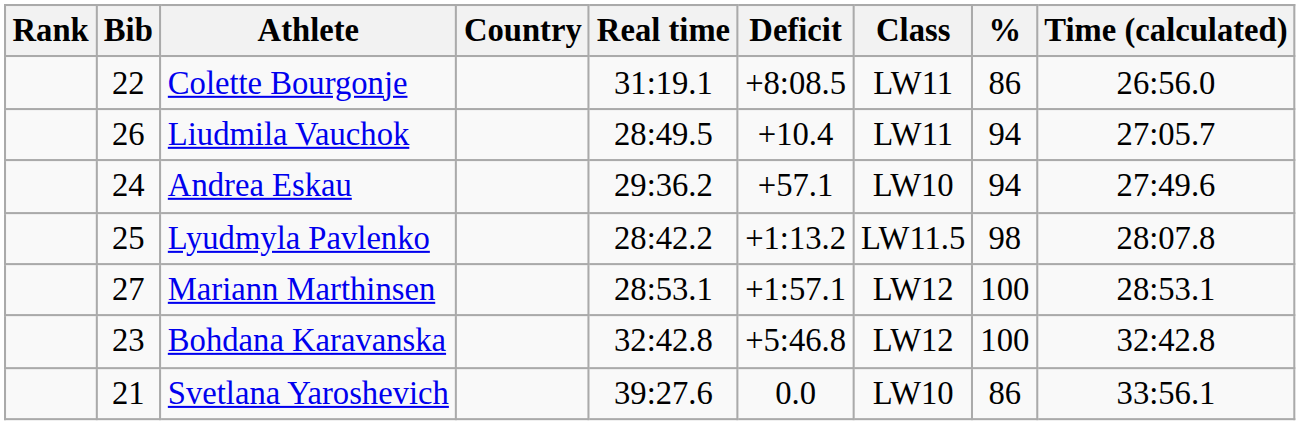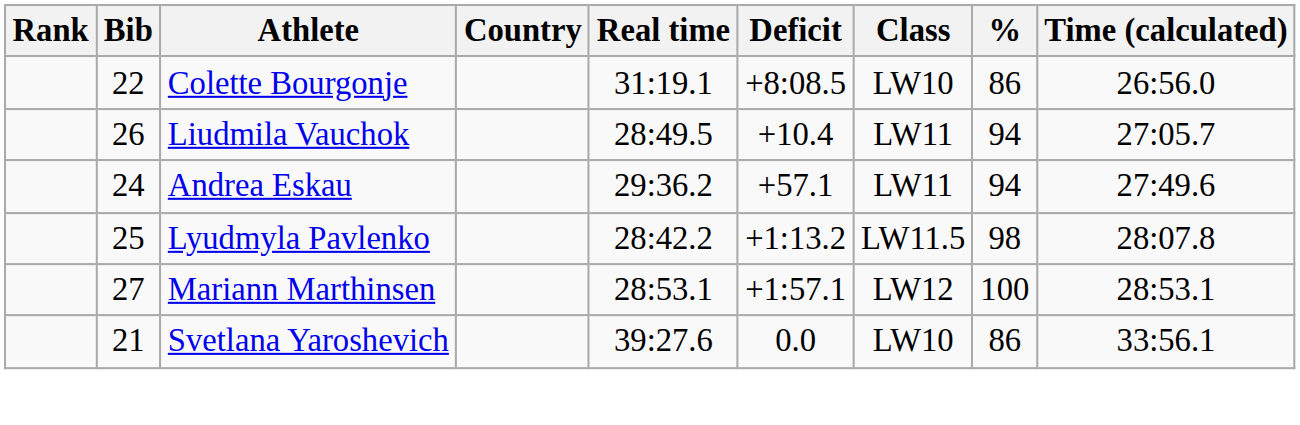Colette Bourgonje | Class: LW11 -> LW10
Andrea Eskau | Class: LW10 -> LW11
- row: 23 | Bohdana Karavanska | 32:42.8 | +5:46.8 | LW12 | 100 | 32:42.8
